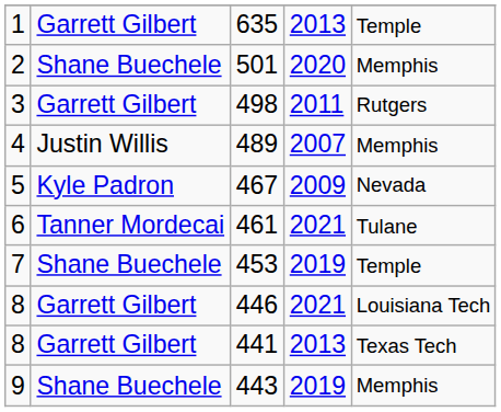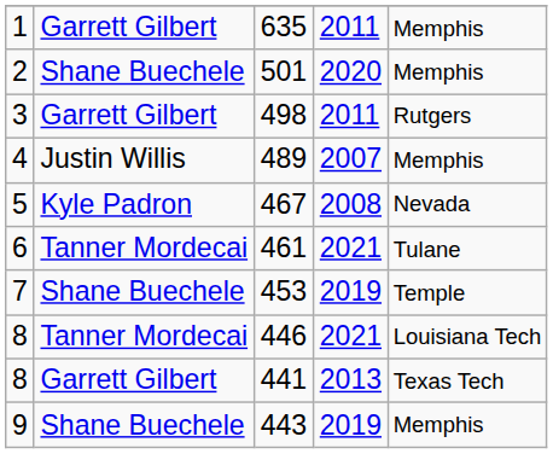635 | column 4: 2013 -> 2011
635 | column 5: Temple -> Memphis
467 | column 4: 2009 -> 2008
446 | column 2: Garrett Gilbert -> Tanner Mordecai
